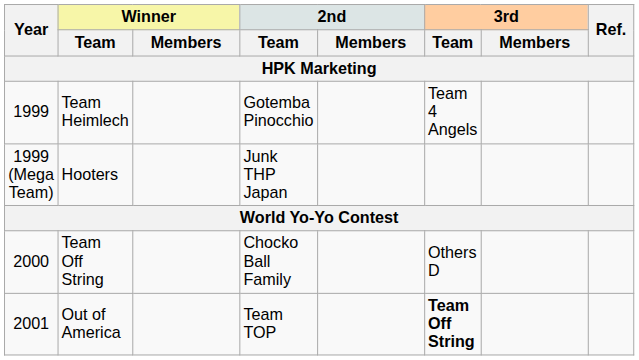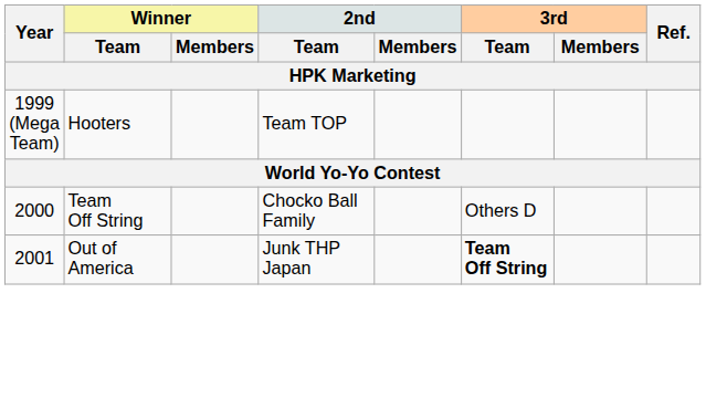- row: 1999 | Team Heimlech | Gotemba Pinocchio | Team 4 Angels
Hooters | 2nd / Team: Junk THP Japan -> Team TOP
Out of America | 2nd / Team: Team TOP -> Junk THP Japan
